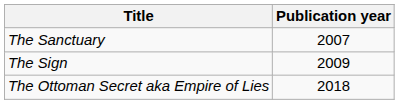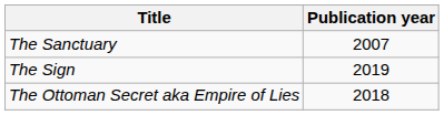The Sign | Publication year: 2009 -> 2019
